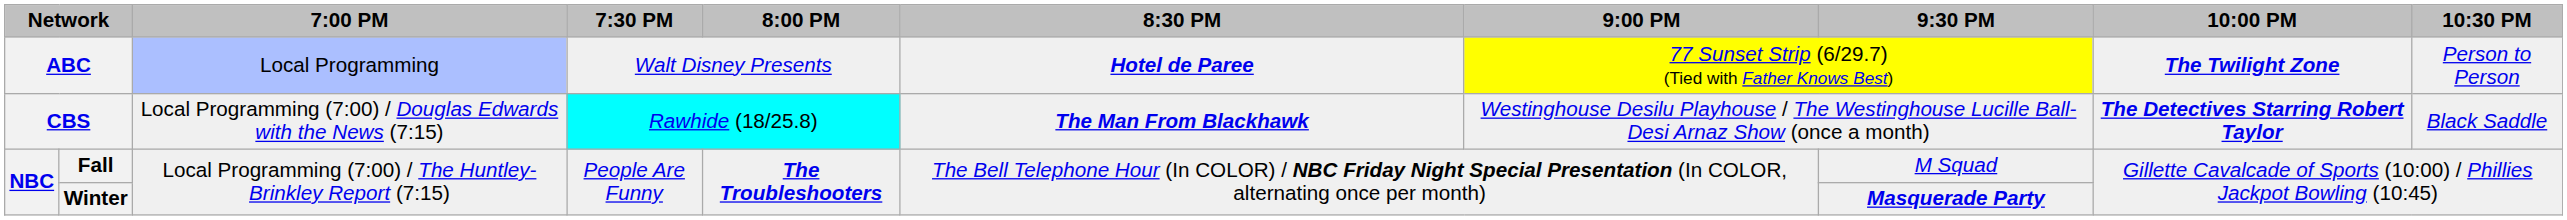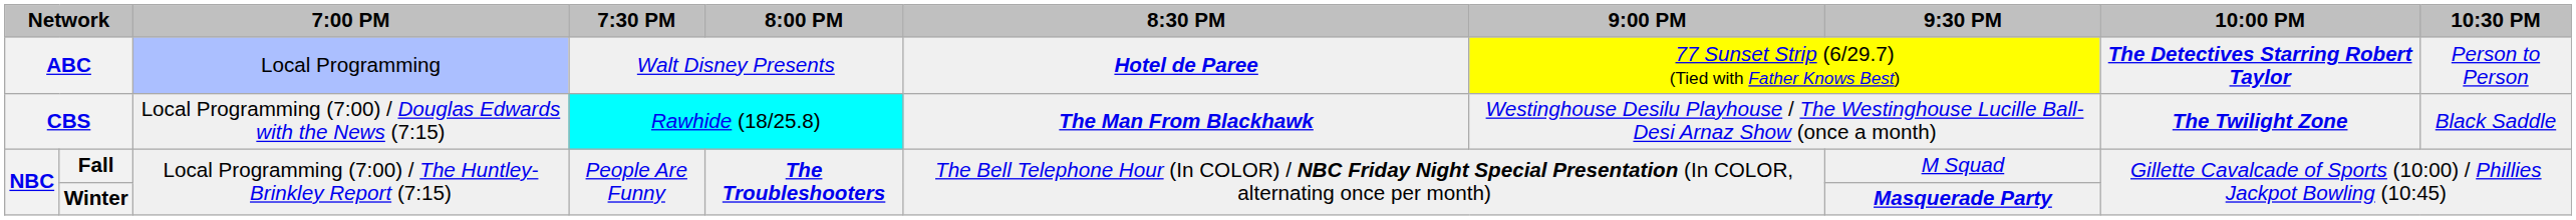ABC | 10:00 PM: The Twilight Zone -> The Detectives Starring Robert Taylor
CBS | 10:00 PM: The Detectives Starring Robert Taylor -> The Twilight Zone
